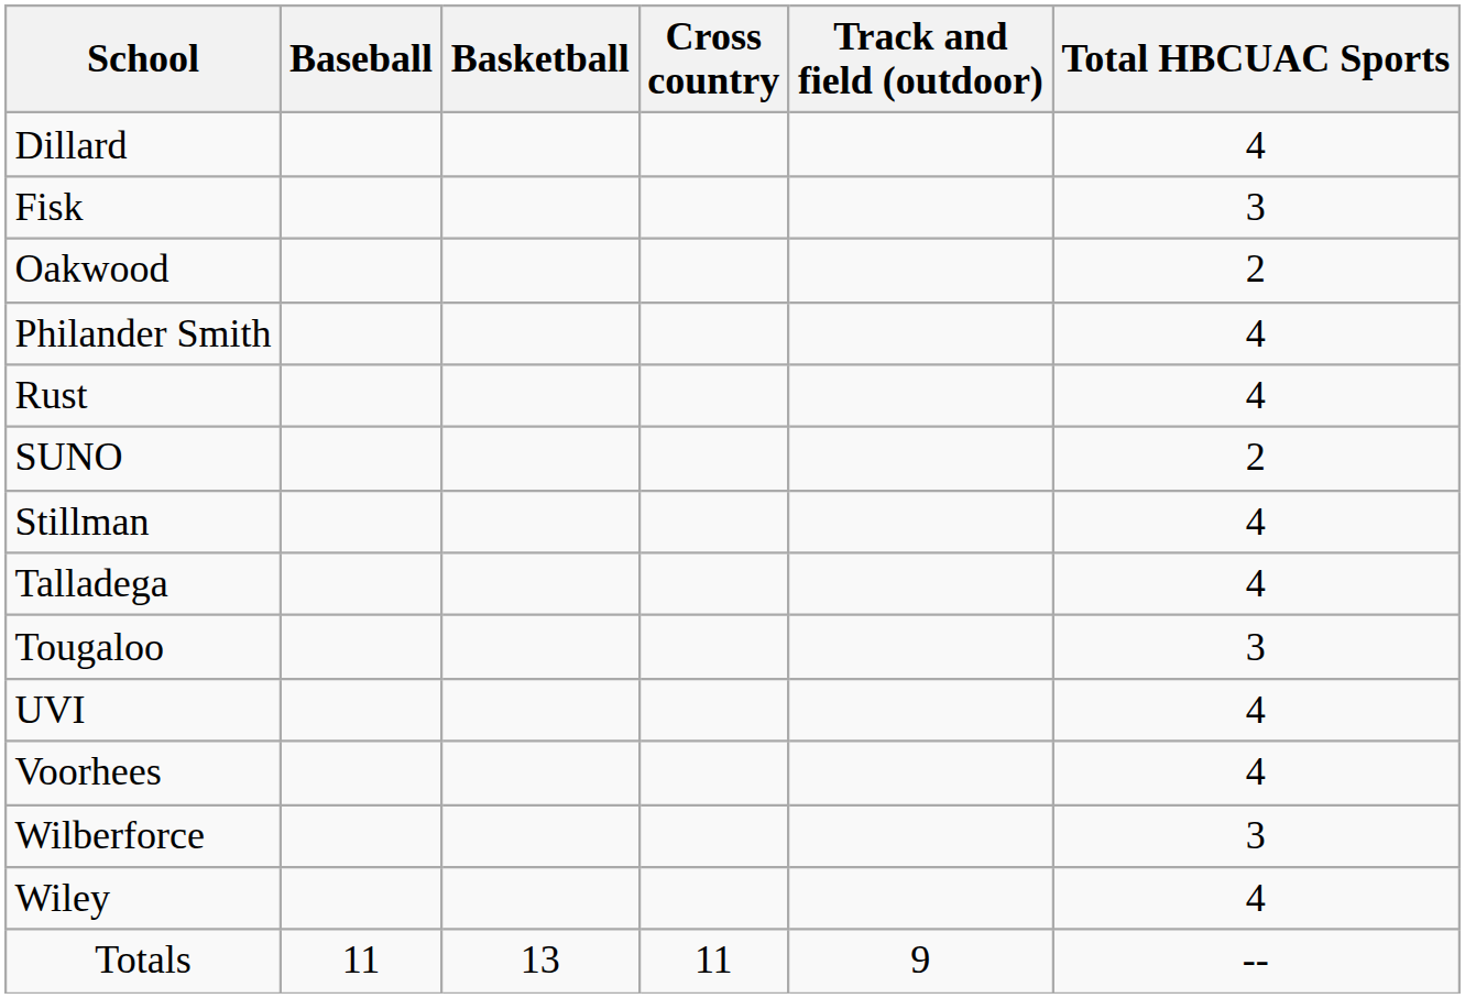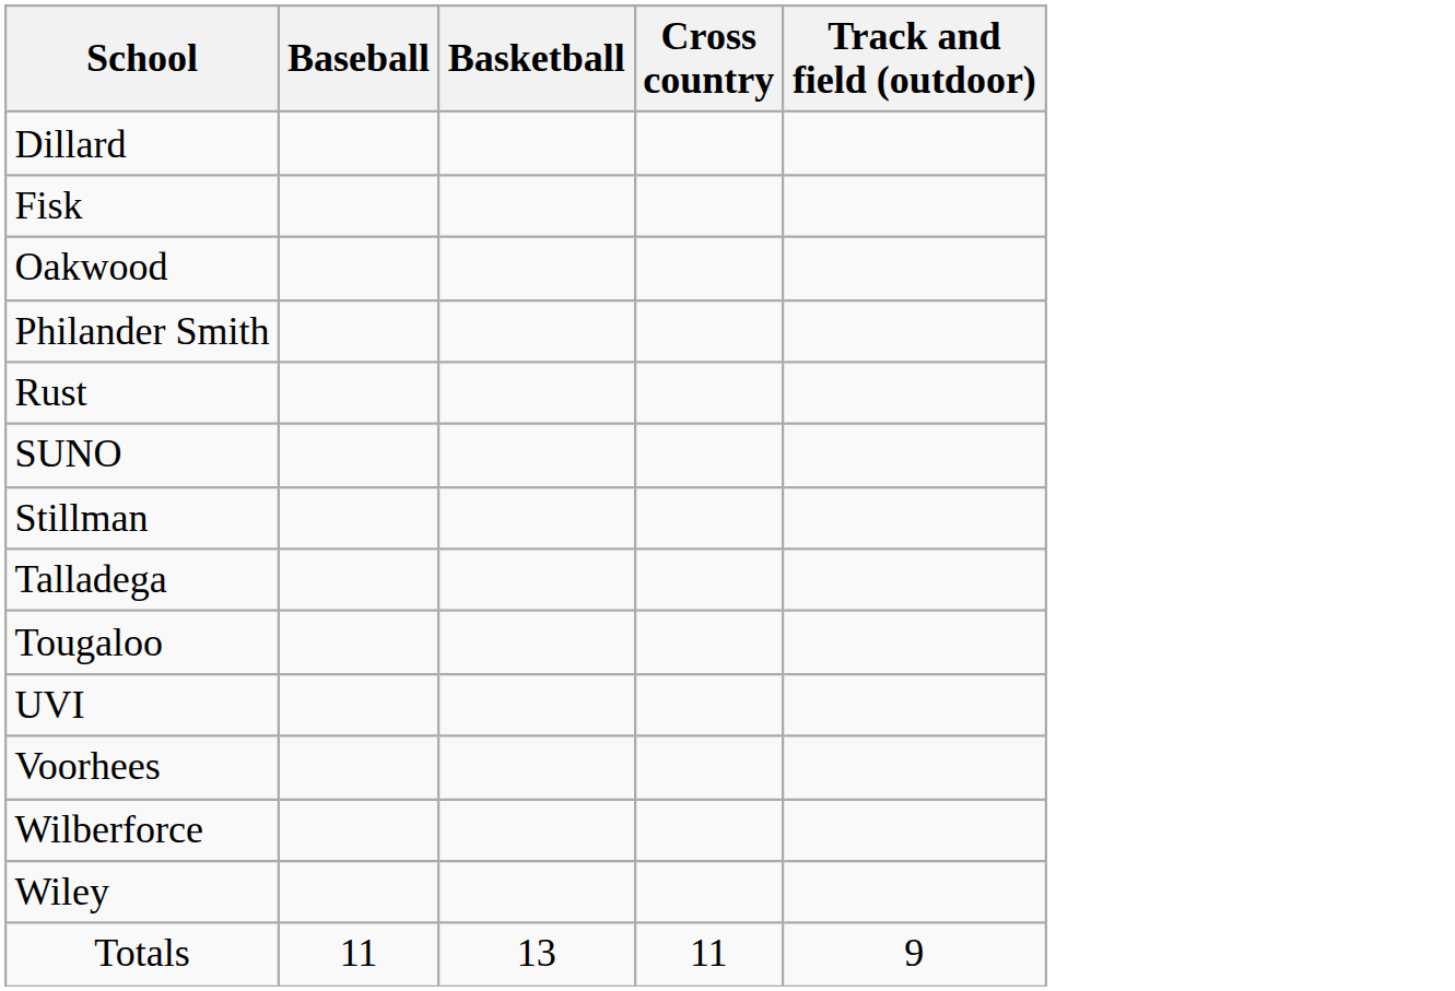- column: Total HBCUAC Sports | 4 | 3 | 2 | 4 | 4 | 2 | 4 | 4 | 3 | 4 | 4 | 3 | 4 | --
